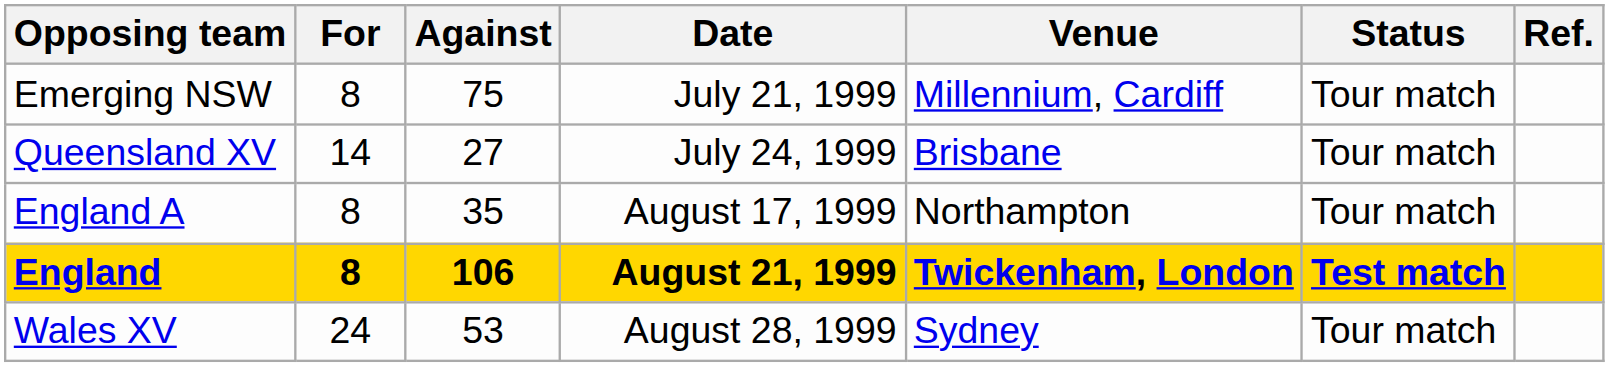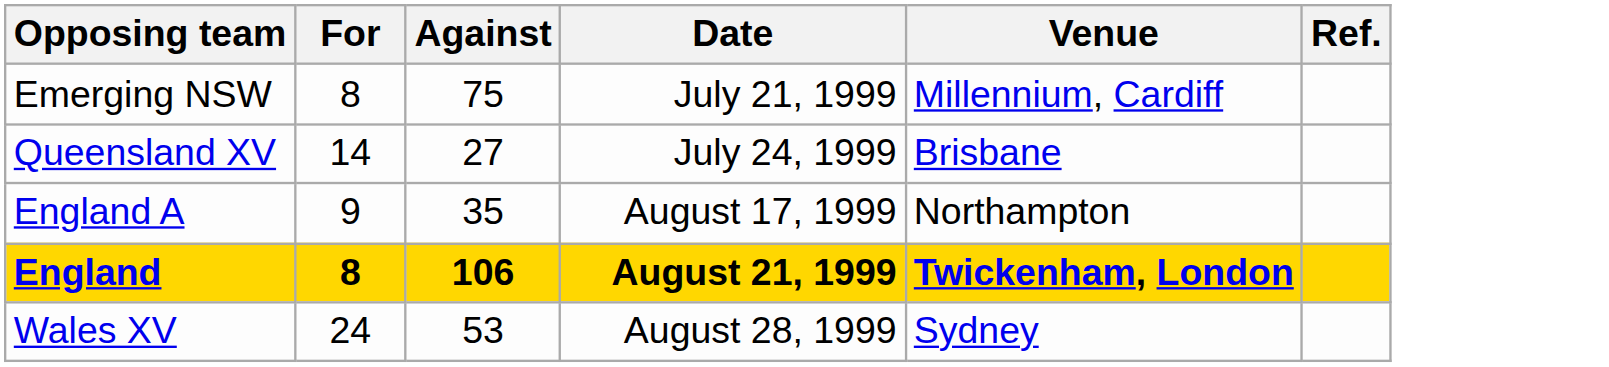- column: Status | Tour match | Tour match | Tour match | Test match | Tour match
England A | For: 8 -> 9
